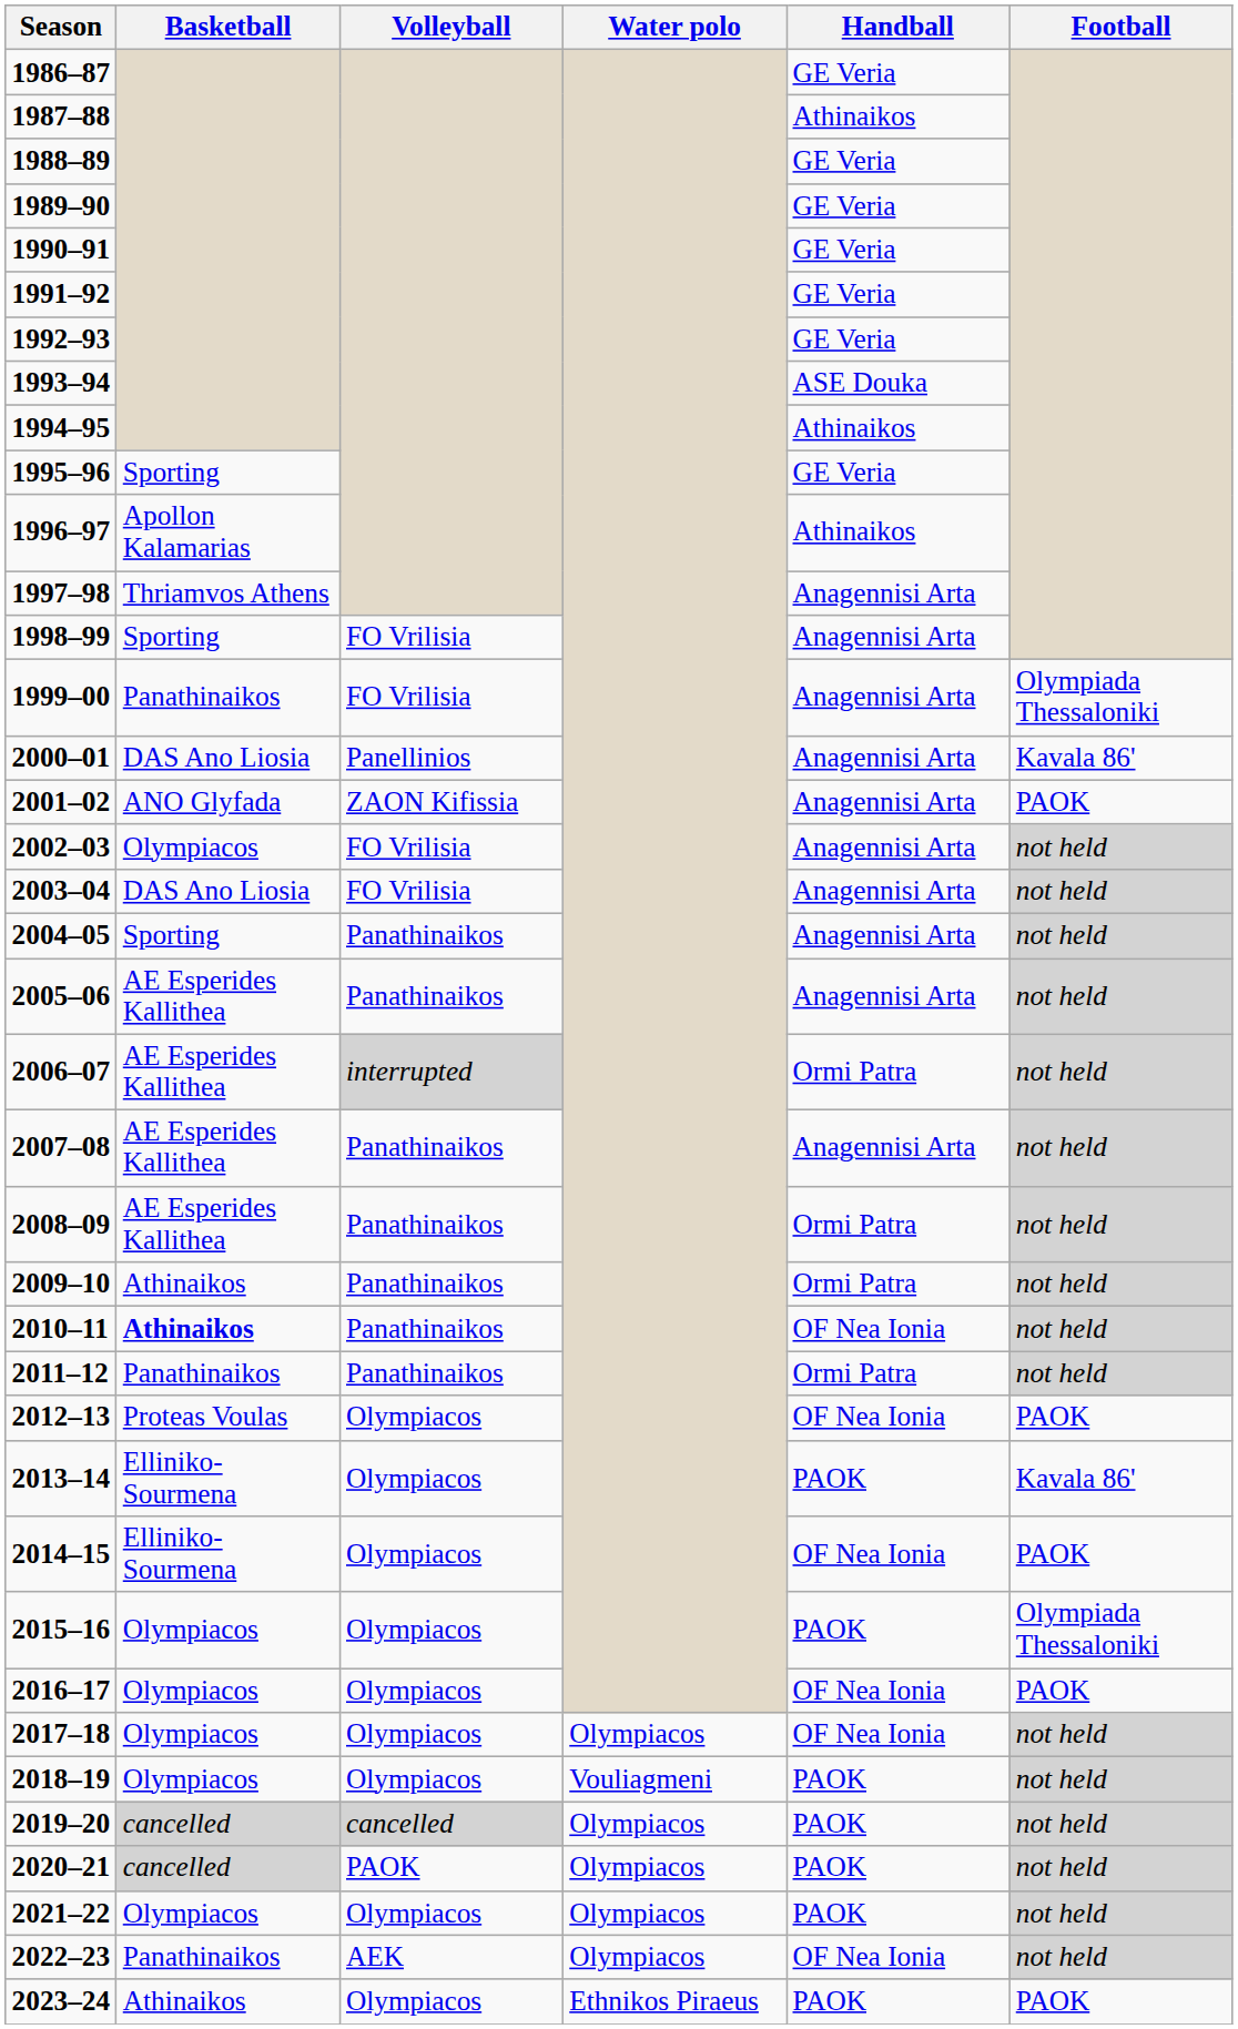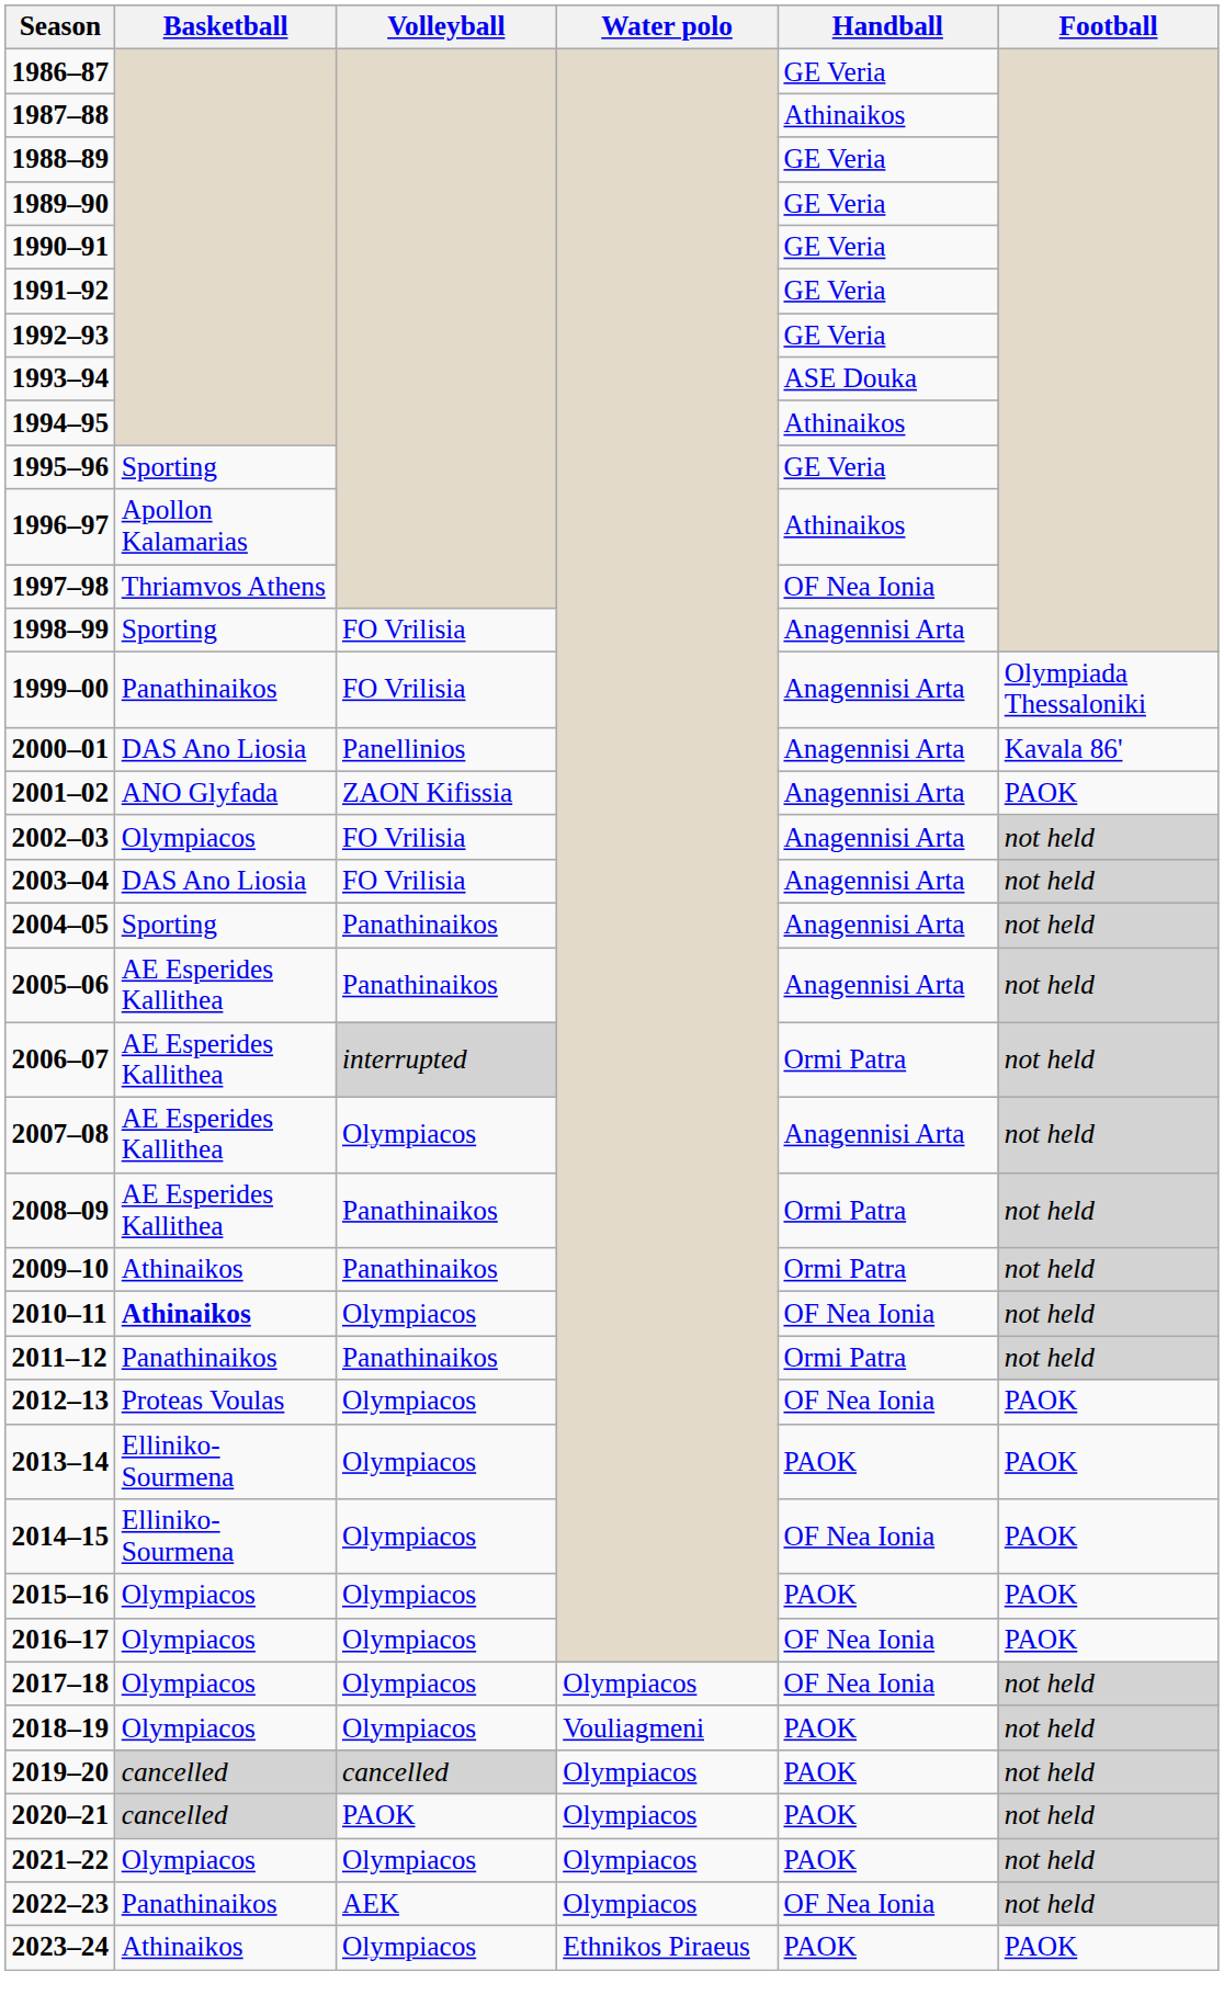1997–98 | Handball: Anagennisi Arta -> OF Nea Ionia
2007–08 | Volleyball: Panathinaikos -> Olympiacos
2010–11 | Volleyball: Panathinaikos -> Olympiacos
2013–14 | Football: Kavala 86' -> PAOK
2015–16 | Football: Olympiada Thessaloniki -> PAOK
